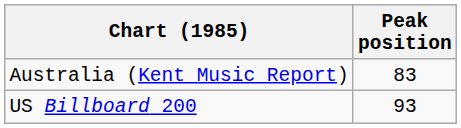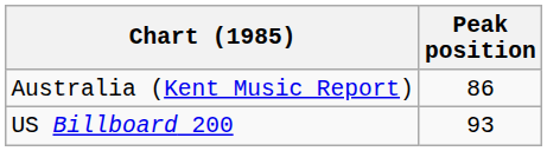Australia (Kent Music Report) | Peak position: 83 -> 86
